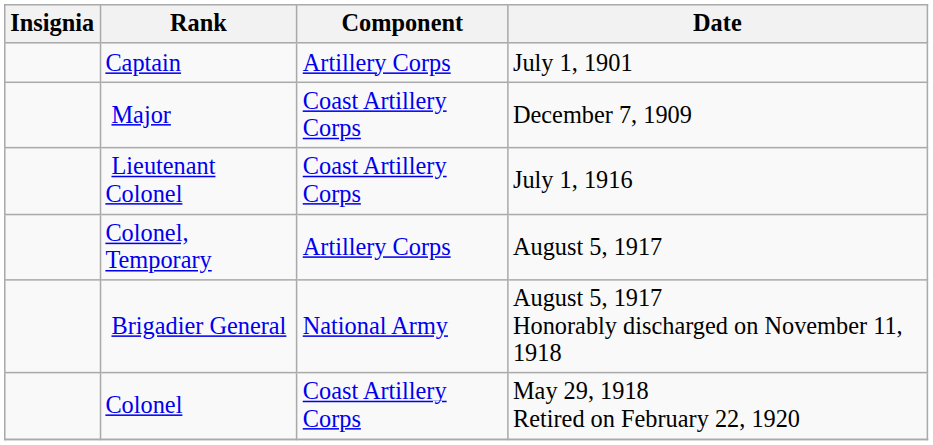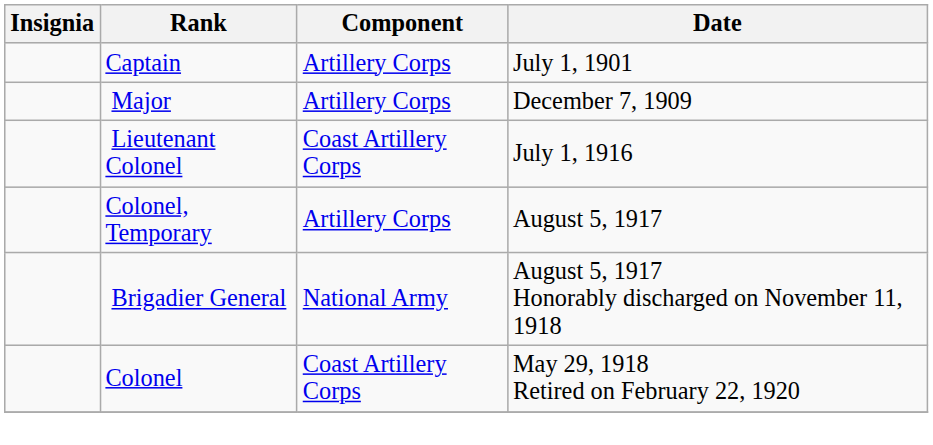Major | Component: Coast Artillery Corps -> Artillery Corps
